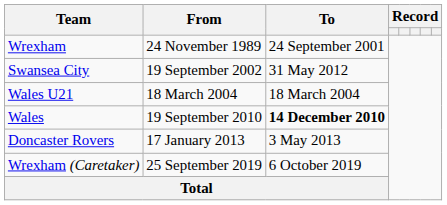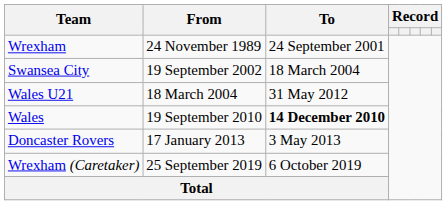Swansea City | To: 31 May 2012 -> 18 March 2004
Wales U21 | To: 18 March 2004 -> 31 May 2012
